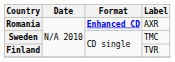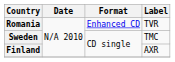Romania | Format: bold -> normal
Romania | Label: AXR -> TVR
Finland | Label: TVR -> AXR
